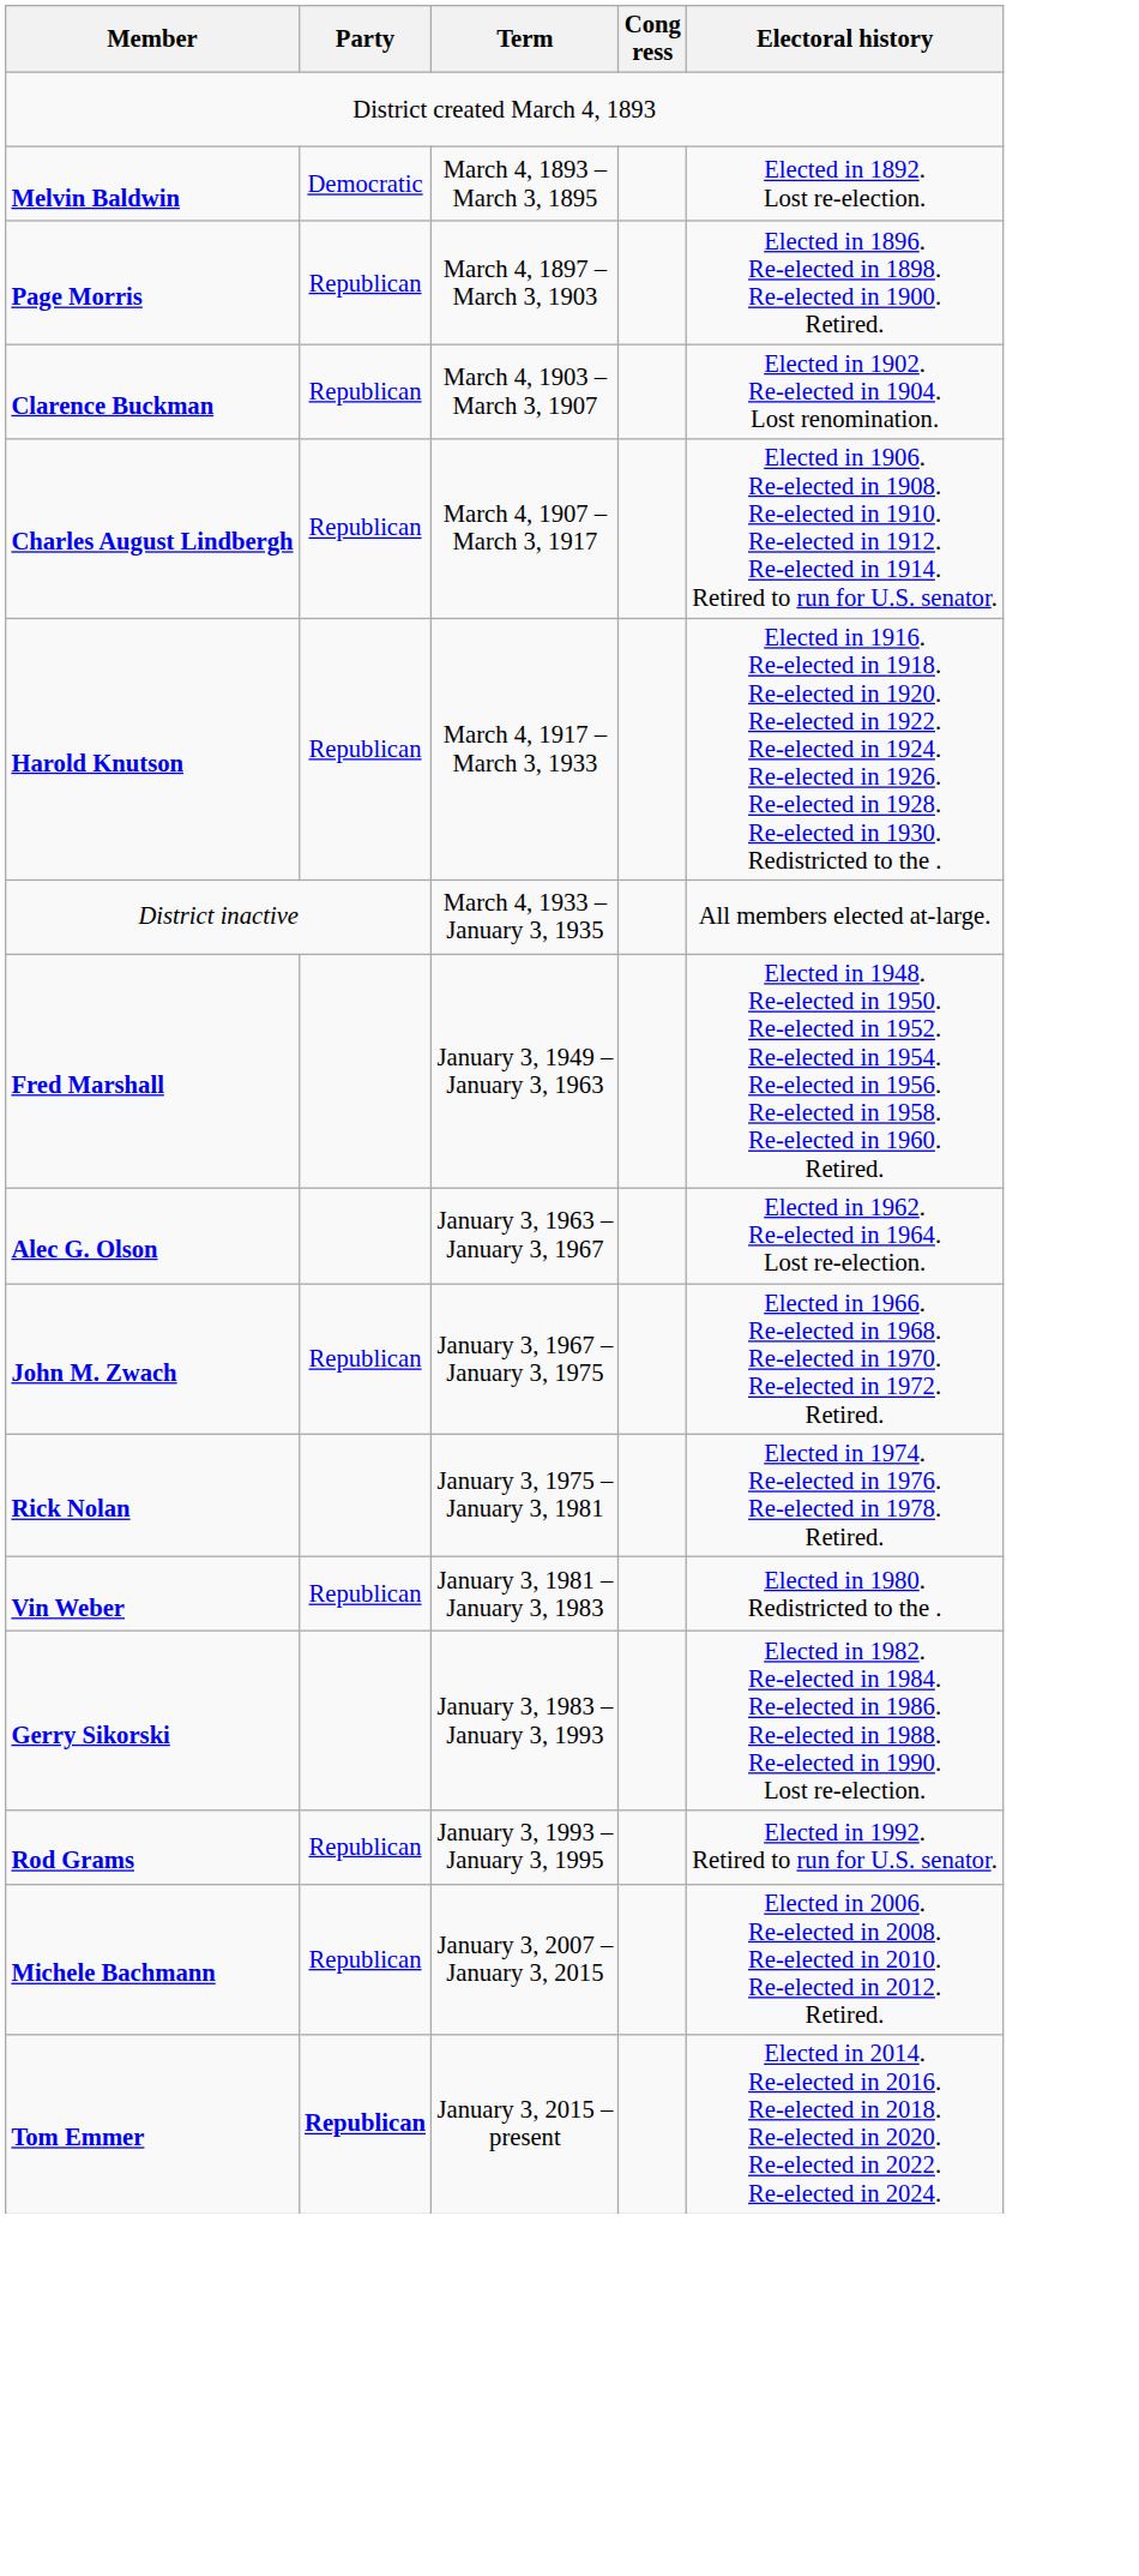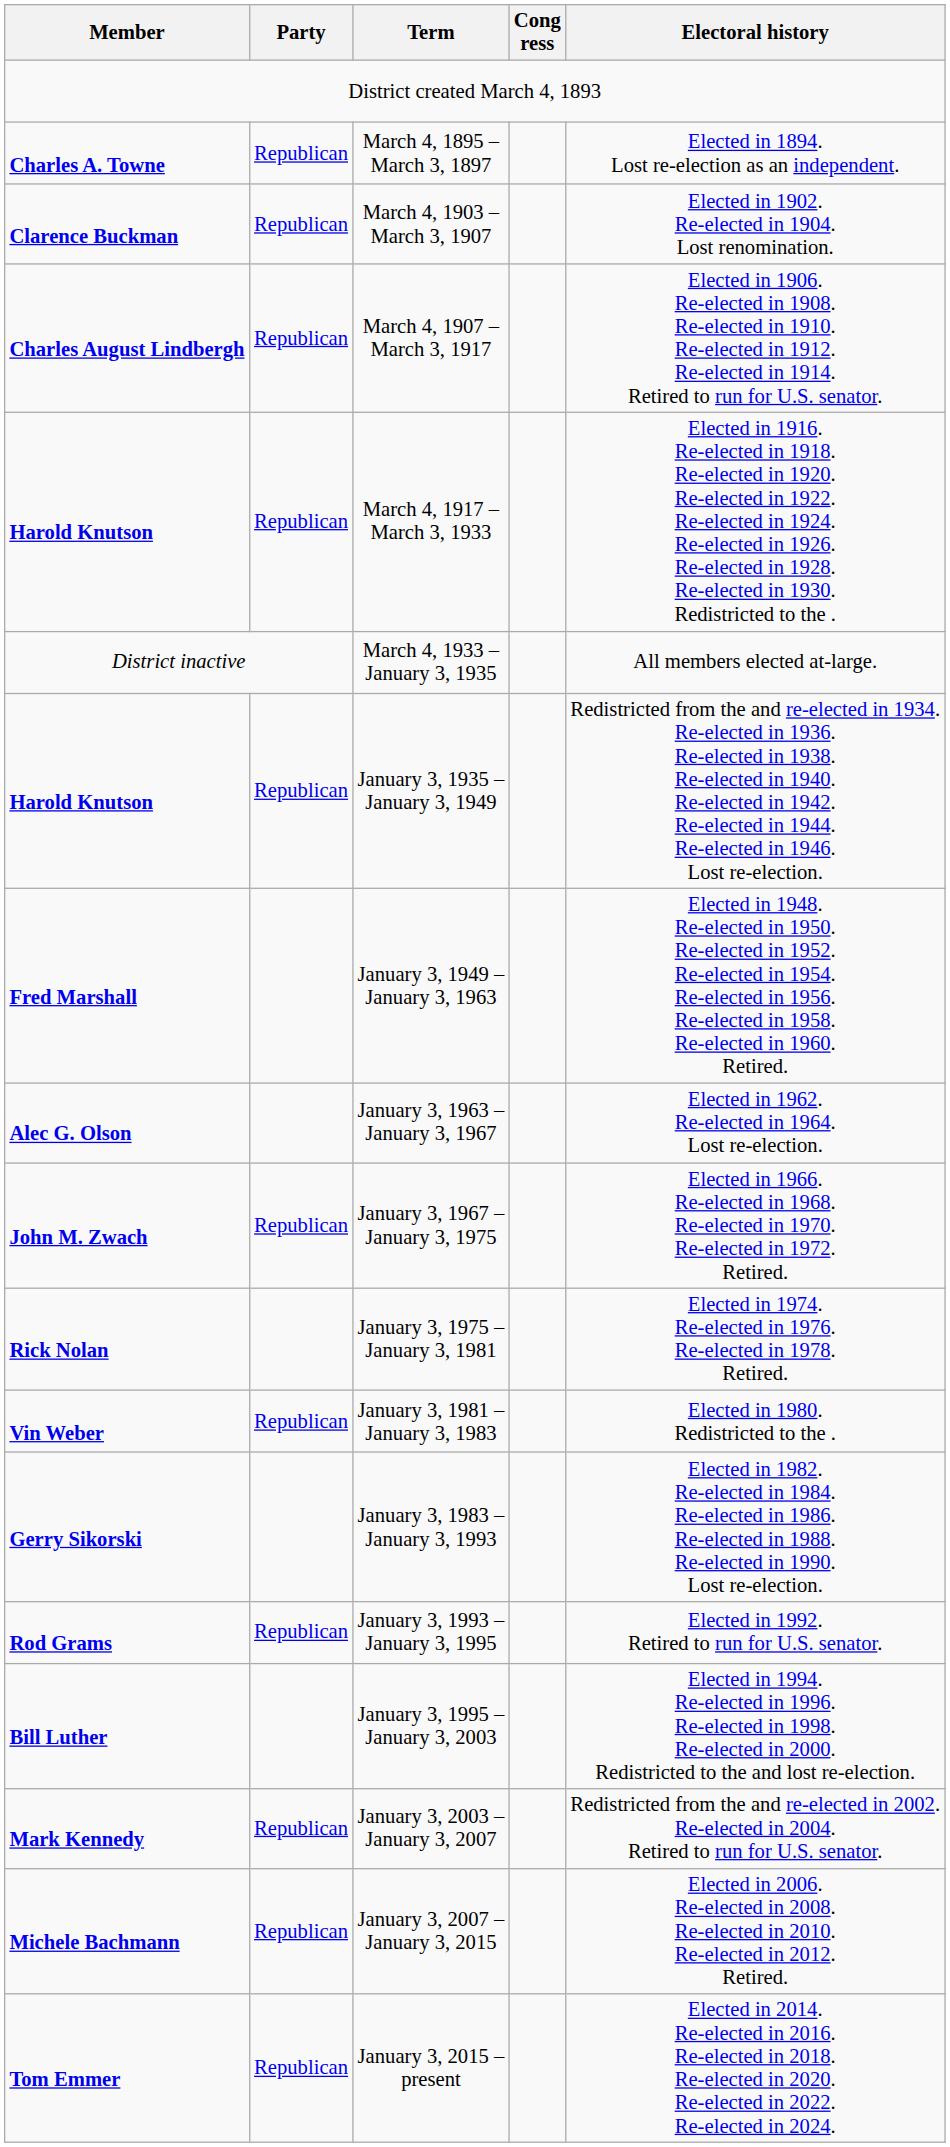- row: Melvin Baldwin | Democratic | March 4, 1893 – March 3, 1895 | Elected in 1892. Lost re-election.
+ row: Charles A. Towne | Republican | March 4, 1895 – March 3, 1897 | Elected in 1894. Lost re-election as an independent.
- row: Page Morris | Republican | March 4, 1897 – March 3, 1903 | Elected in 1896. Re-elected in 1898. Re-elected in 1900. Retired.
+ row: Harold Knutson | Republican | January 3, 1935 – January 3, 1949 | Redistricted from the and re-elected in 1934. Re-elected in 1936. Re-elected in 1938. Re-elected in 1940. Re-elected in 1942. Re-elected in 1944. Re-elected in 1946. Lost re-election.
+ row: Bill Luther | January 3, 1995 – January 3, 2003 | Elected in 1994. Re-elected in 1996. Re-elected in 1998. Re-elected in 2000. Redistricted to the and lost re-election.
+ row: Mark Kennedy | Republican | January 3, 2003 – January 3, 2007 | Redistricted from the and re-elected in 2002. Re-elected in 2004. Retired to run for U.S. senator.
January 3, 2015 – present | Party: bold -> normal
